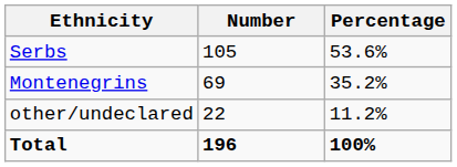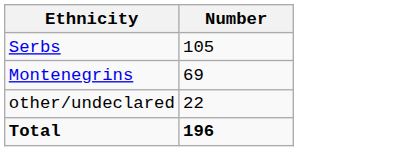- column: Percentage | 53.6% | 35.2% | 11.2% | 100%
